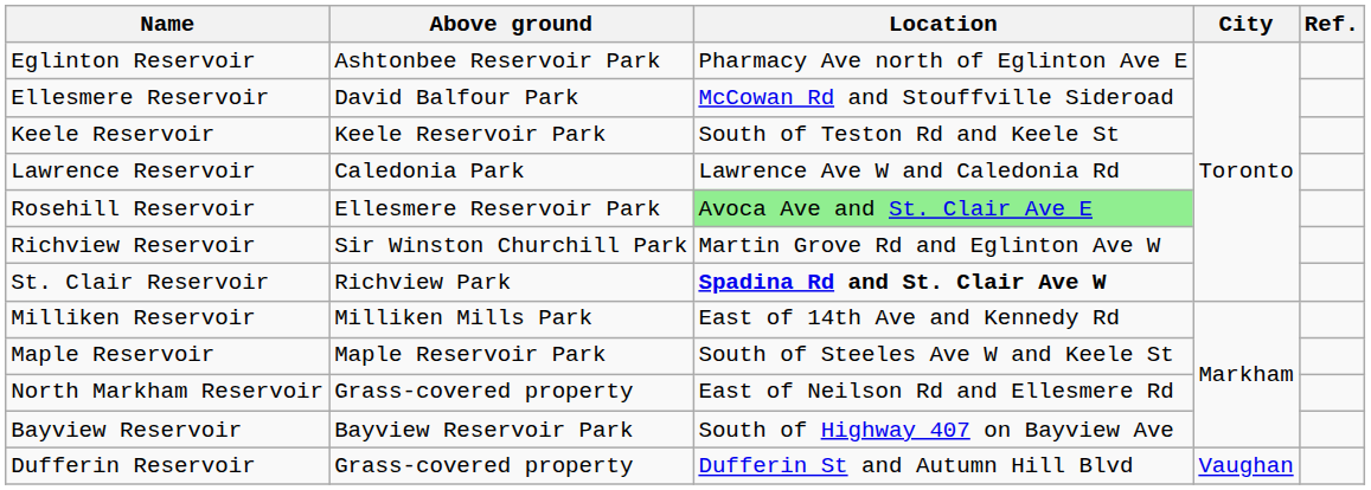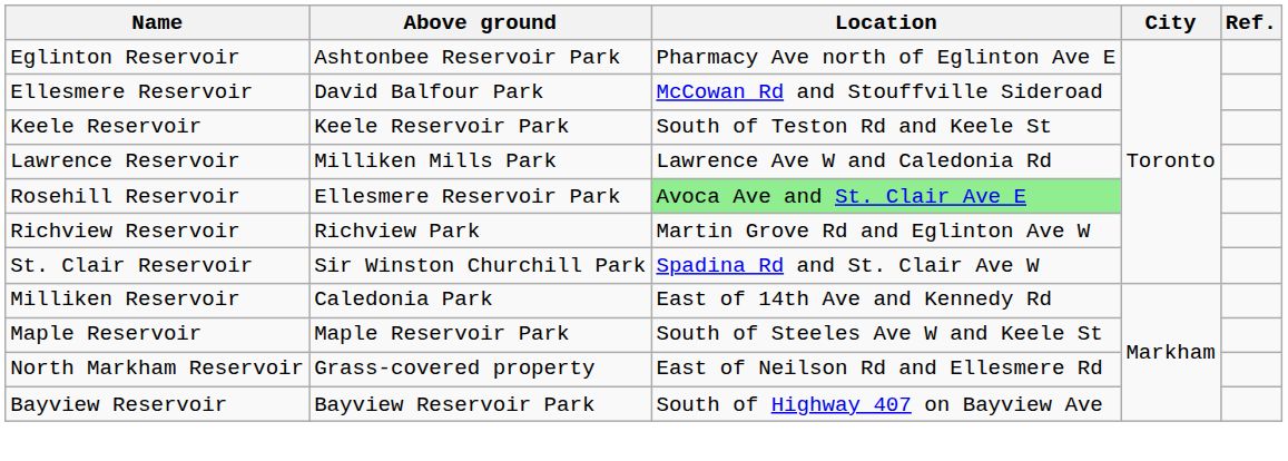Lawrence Reservoir | Above ground: Caledonia Park -> Milliken Mills Park
Richview Reservoir | Above ground: Sir Winston Churchill Park -> Richview Park
St. Clair Reservoir | Above ground: Richview Park -> Sir Winston Churchill Park
St. Clair Reservoir | Location: bold -> normal
Milliken Reservoir | Above ground: Milliken Mills Park -> Caledonia Park
- row: Dufferin Reservoir | Grass-covered property | Dufferin St and Autumn Hill Blvd | Vaughan
